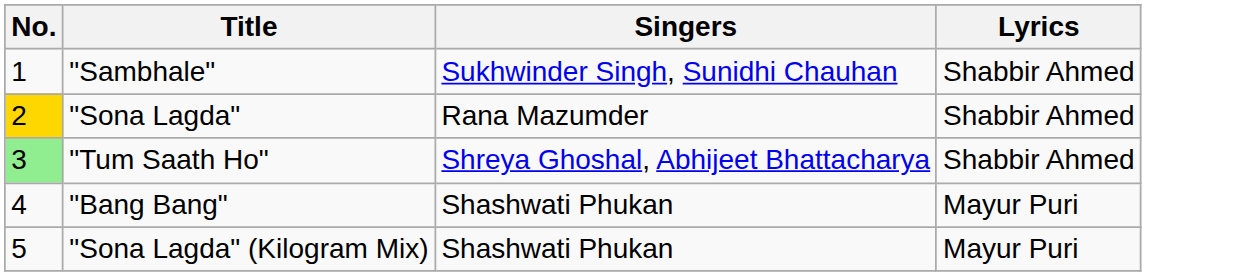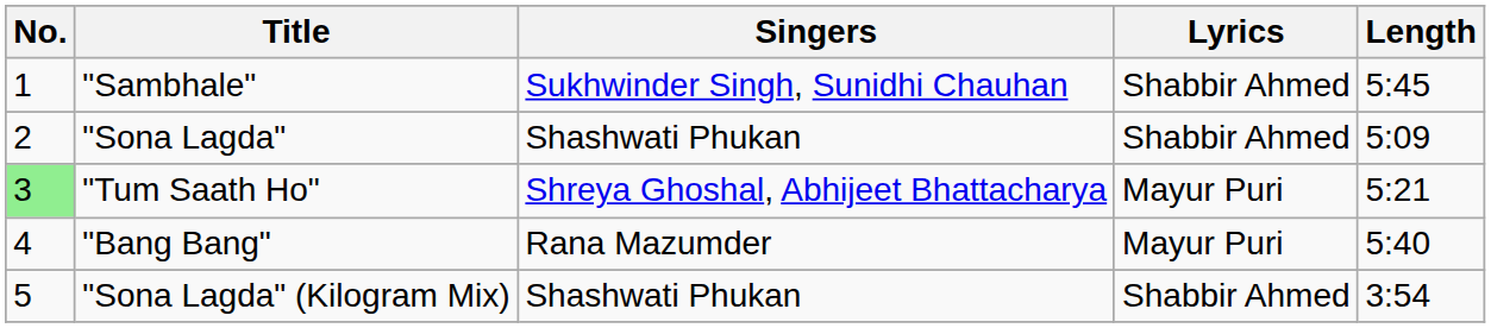+ column: Length | 5:45 | 5:09 | 5:21 | 5:40 | 3:54
"Sona Lagda" | No.: gold background -> no background
"Sona Lagda" | Singers: Rana Mazumder -> Shashwati Phukan
"Tum Saath Ho" | Lyrics: Shabbir Ahmed -> Mayur Puri
"Bang Bang" | Singers: Shashwati Phukan -> Rana Mazumder
"Sona Lagda" (Kilogram Mix) | Lyrics: Mayur Puri -> Shabbir Ahmed
